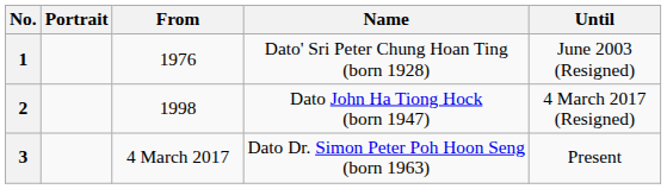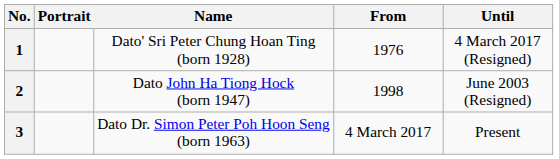columns swapped: Name <-> From
1 | Until: June 2003 (Resigned) -> 4 March 2017 (Resigned)
2 | Until: 4 March 2017 (Resigned) -> June 2003 (Resigned)
